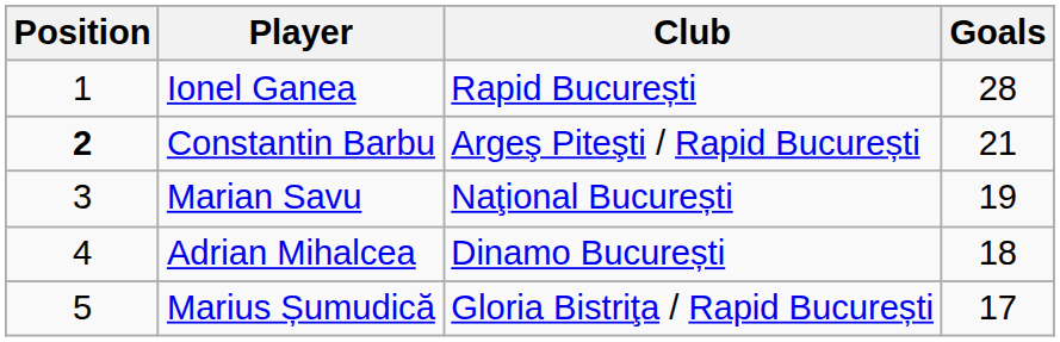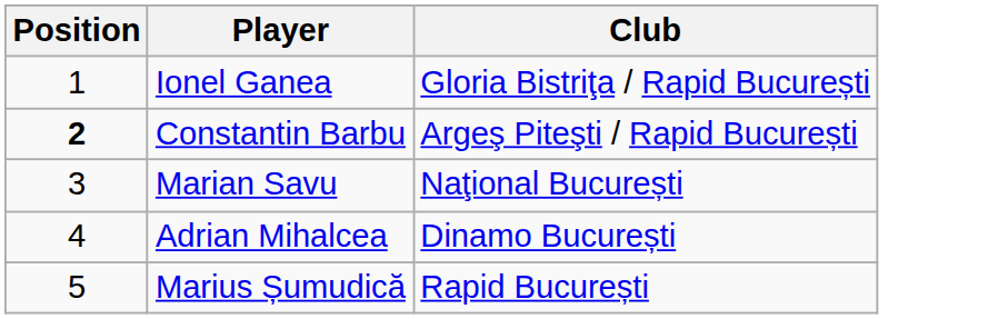- column: Goals | 28 | 21 | 19 | 18 | 17
Ionel Ganea | Club: Rapid București -> Gloria Bistriţa / Rapid București
Marius Șumudică | Club: Gloria Bistriţa / Rapid București -> Rapid București
